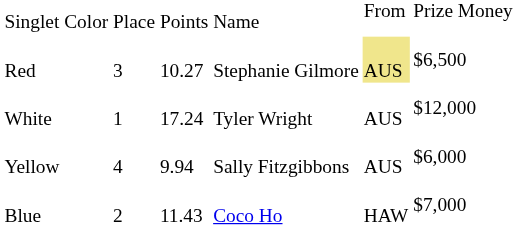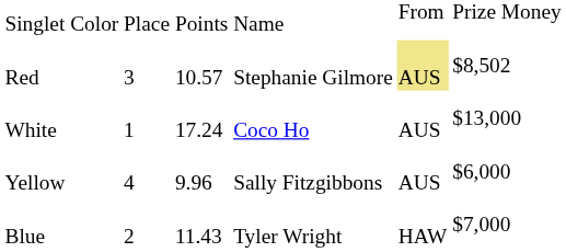Red | column 4: 10.27 -> 10.57
Red | column 7: $6,500 -> $8,502
White | column 5: Tyler Wright -> Coco Ho
White | column 7: $12,000 -> $13,000
Yellow | column 4: 9.94 -> 9.96
Blue | column 5: Coco Ho -> Tyler Wright
